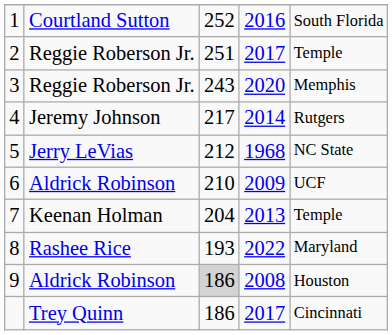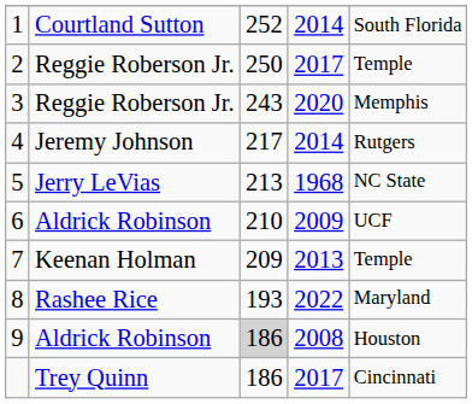1 | column 4: 2016 -> 2014
2 | column 3: 251 -> 250
5 | column 3: 212 -> 213
7 | column 3: 204 -> 209
